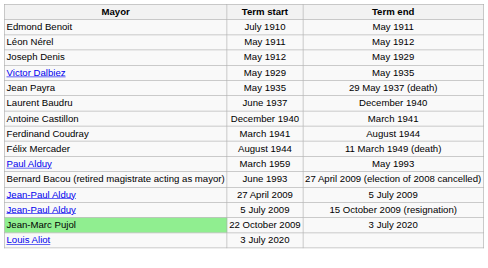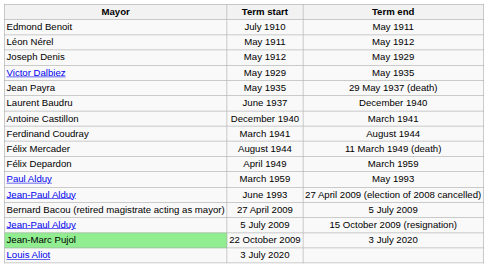+ row: Félix Depardon | April 1949 | March 1959
June 1993 | Mayor: Bernard Bacou (retired magistrate acting as mayor) -> Jean-Paul Alduy
27 April 2009 | Mayor: Jean-Paul Alduy -> Bernard Bacou (retired magistrate acting as mayor)
